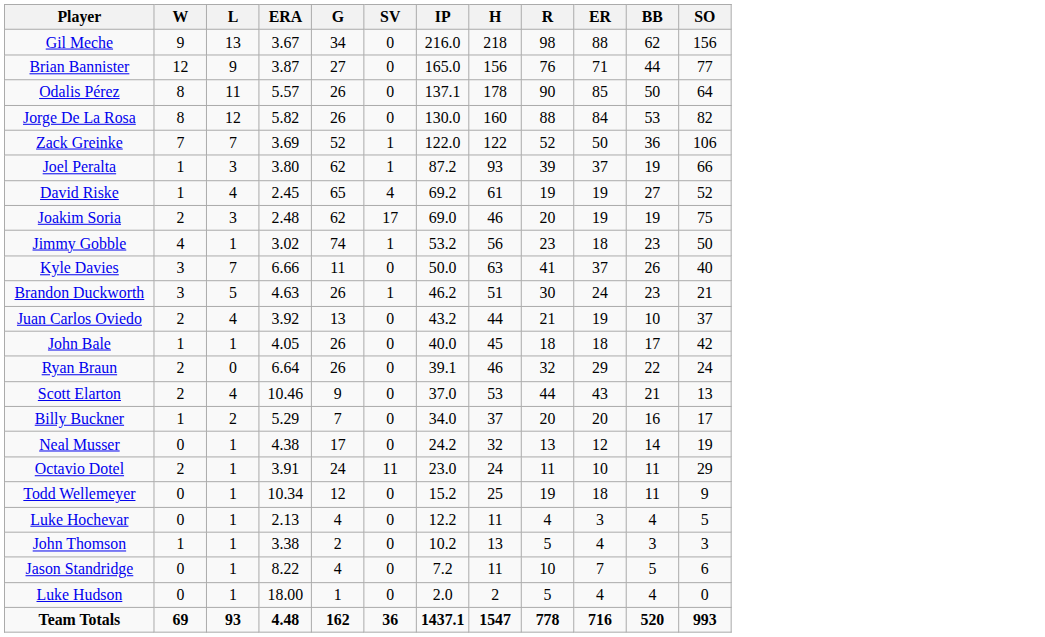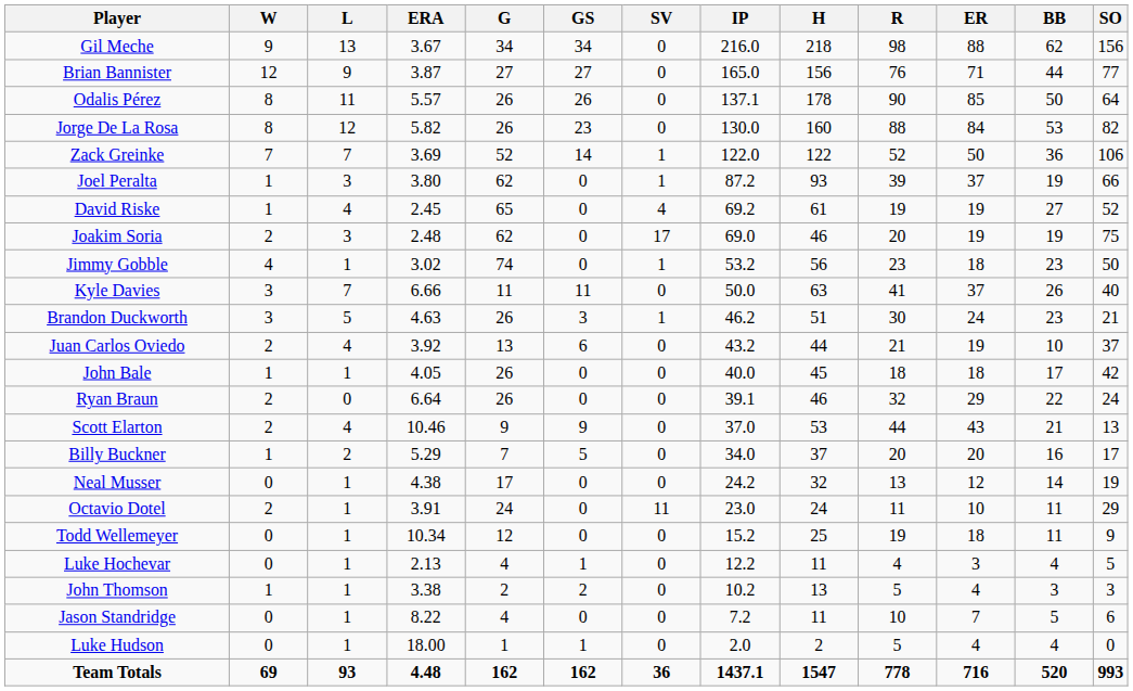+ column: GS | 34 | 27 | 26 | 23 | 14 | 0 | 0 | 0 | 0 | 11 | 3 | 6 | 0 | 0 | 9 | 5 | 0 | 0 | 0 | 1 | 2 | 0 | 1 | 162
